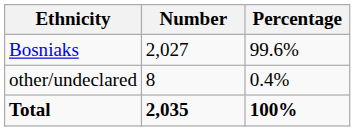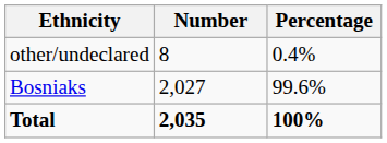rows swapped: Bosniaks <-> other/undeclared
